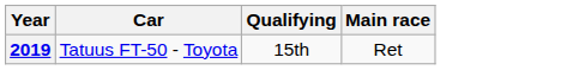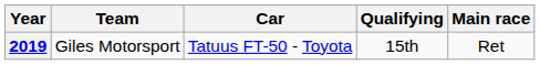+ column: Team | Giles Motorsport
